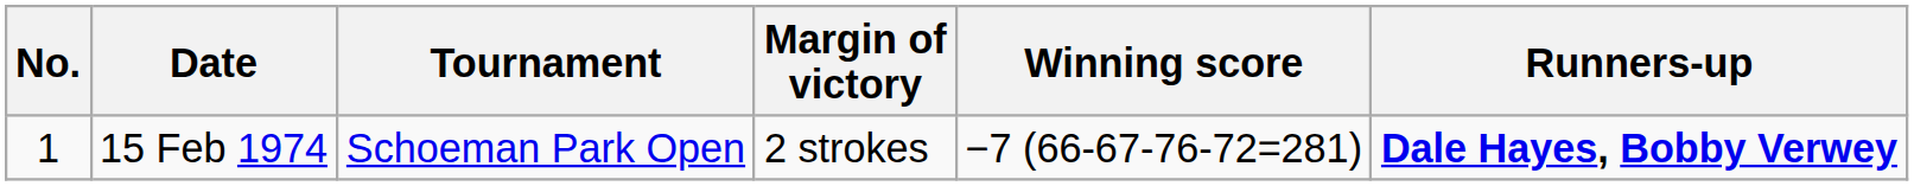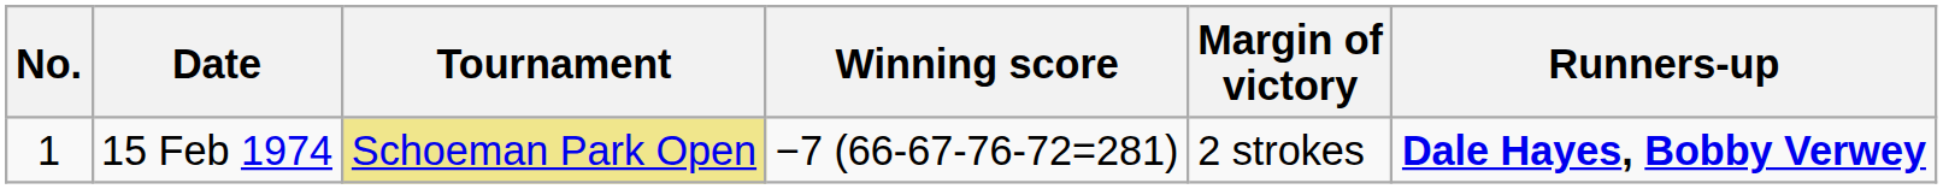columns swapped: Winning score <-> Margin of victory
15 Feb 1974 | Tournament: no background -> khaki background
